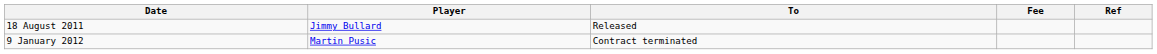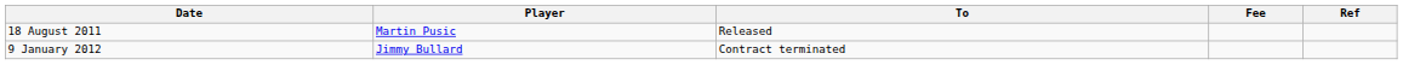18 August 2011 | Player: Jimmy Bullard -> Martin Pusic
9 January 2012 | Player: Martin Pusic -> Jimmy Bullard
